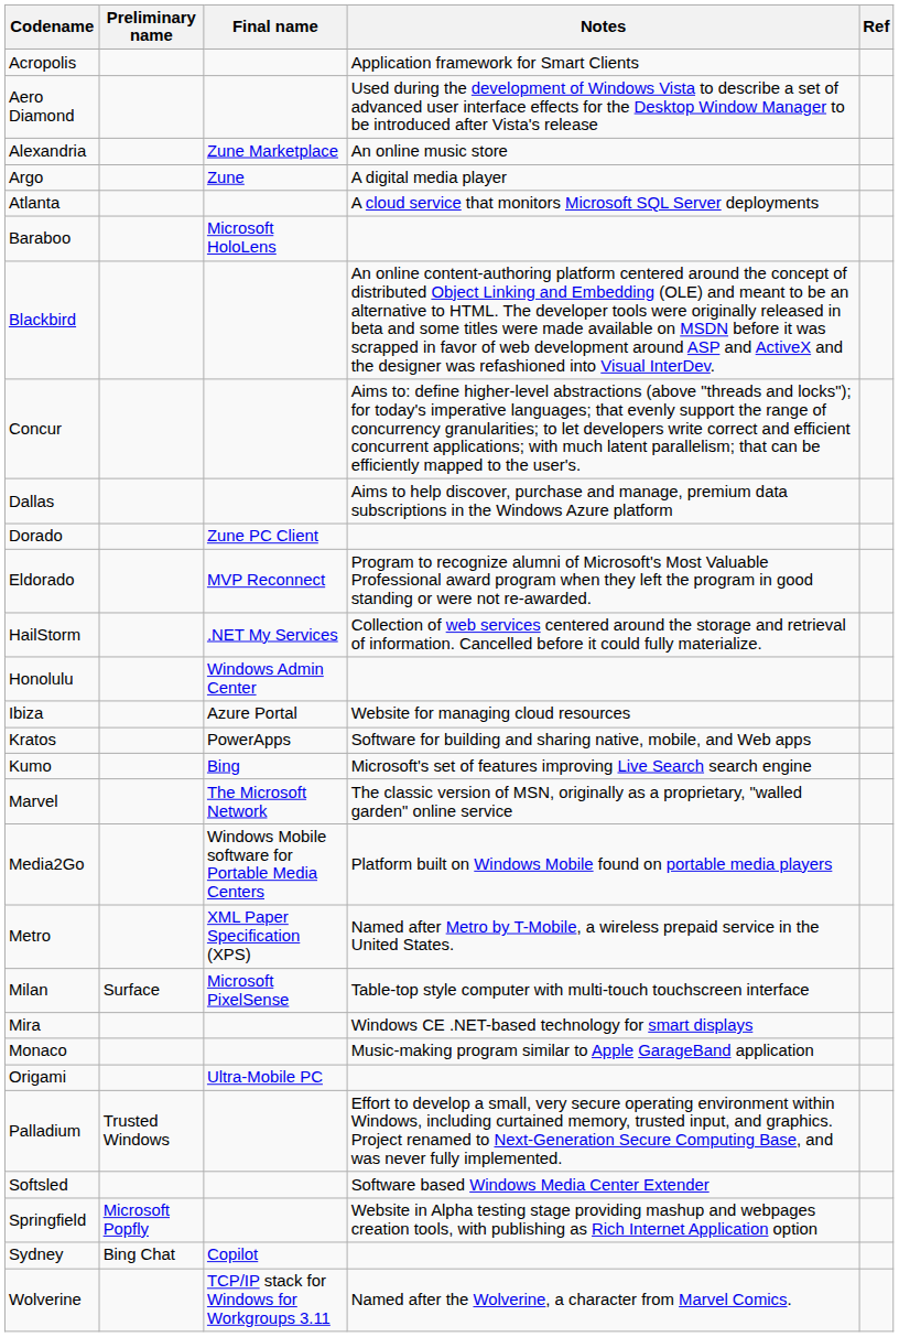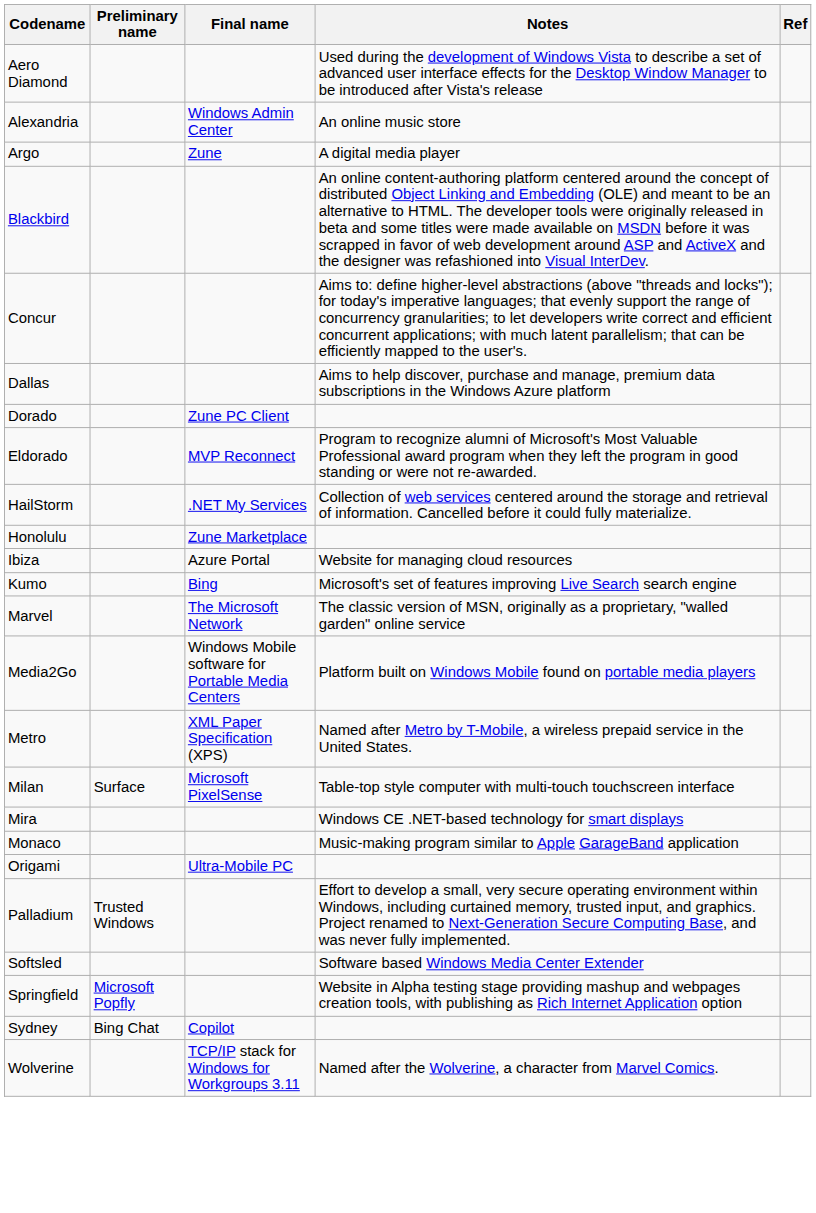- row: Acropolis | Application framework for Smart Clients
Alexandria | Final name: Zune Marketplace -> Windows Admin Center
- row: Atlanta | A cloud service that monitors Microsoft SQL Server deployments
- row: Baraboo | Microsoft HoloLens
Honolulu | Final name: Windows Admin Center -> Zune Marketplace
- row: Kratos | PowerApps | Software for building and sharing native, mobile, and Web apps
